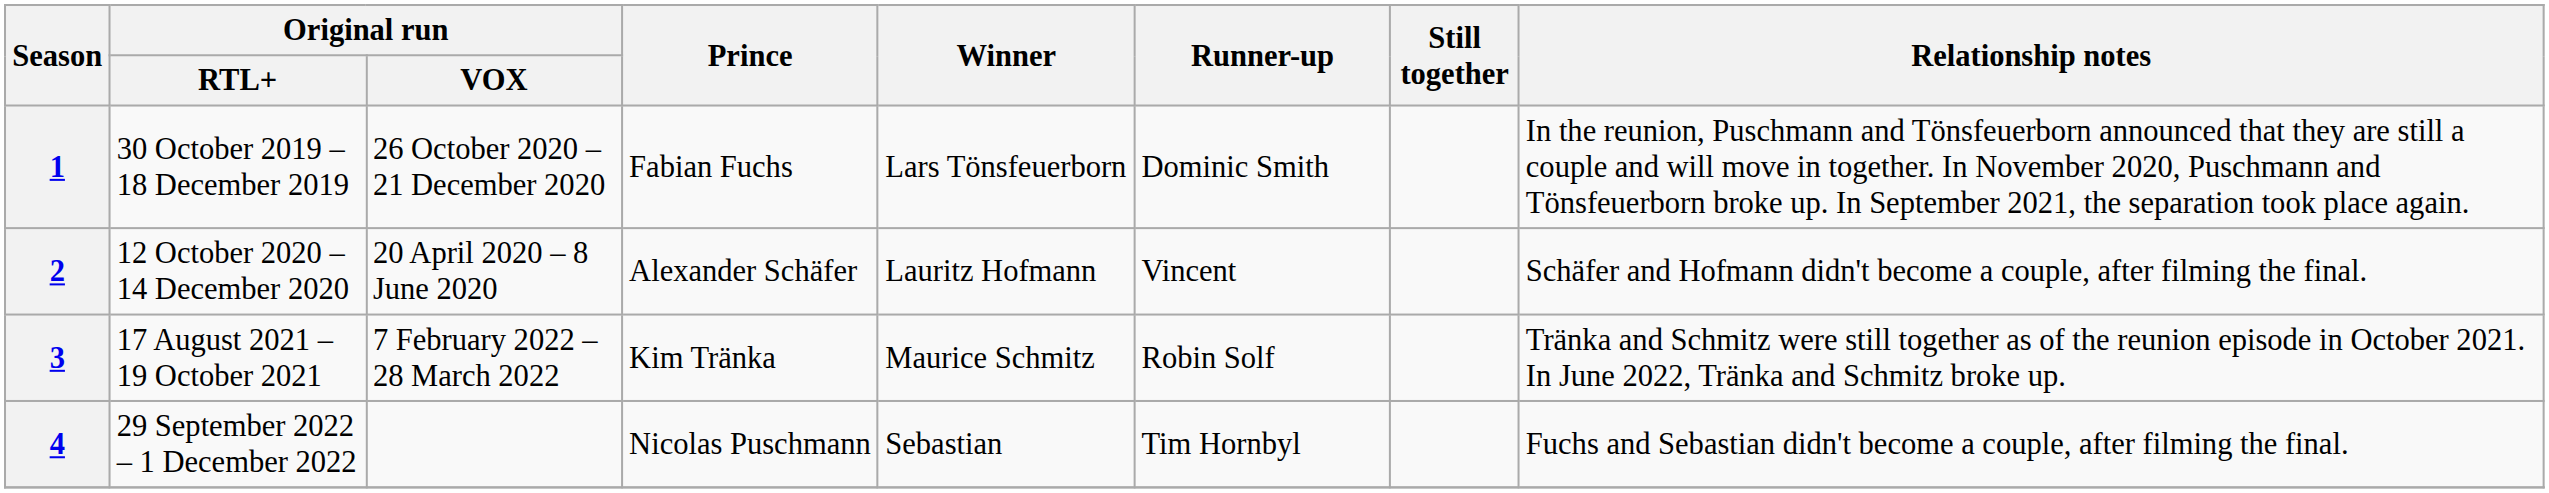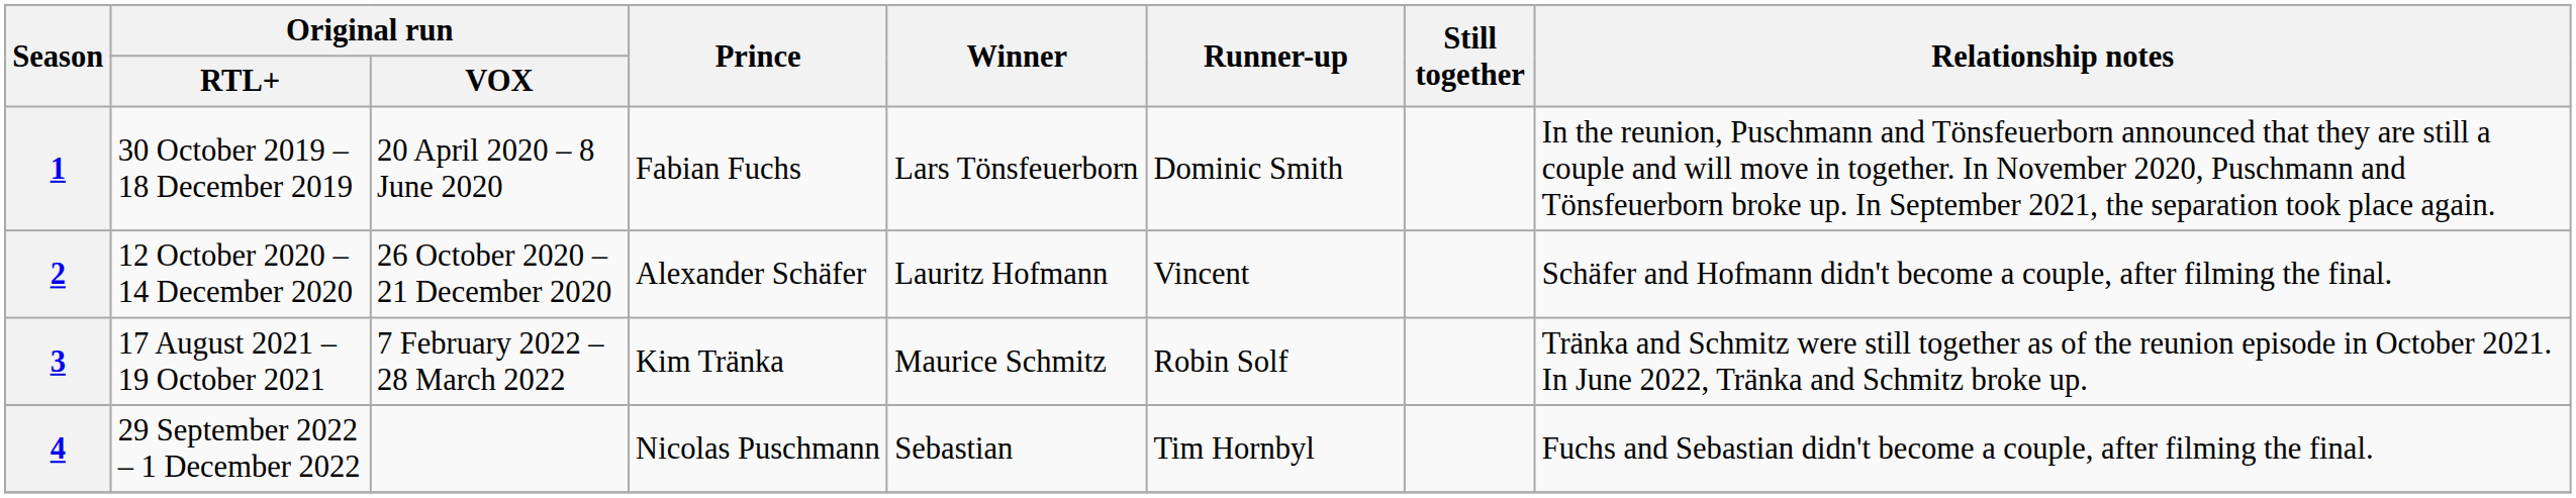1 | Original run / VOX: 26 October 2020 – 21 December 2020 -> 20 April 2020 – 8 June 2020
2 | Original run / VOX: 20 April 2020 – 8 June 2020 -> 26 October 2020 – 21 December 2020
